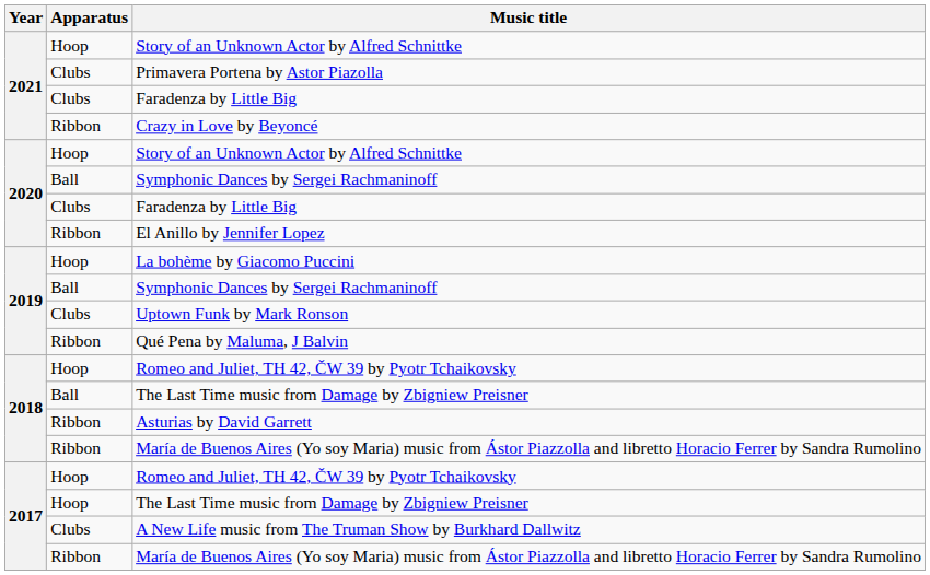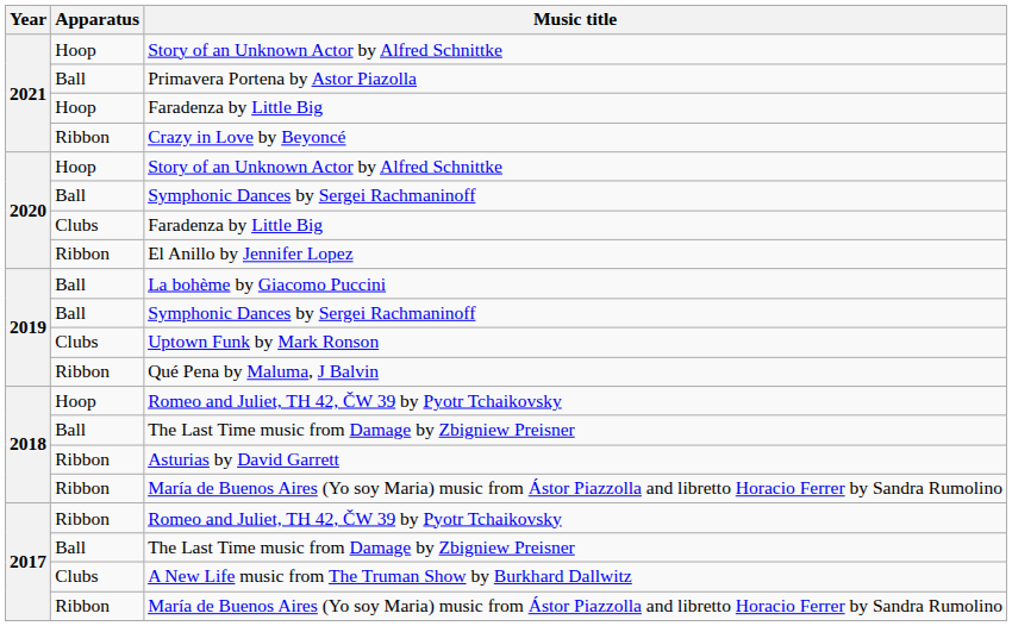Primavera Portena by Astor Piazolla | Apparatus: Clubs -> Ball
2021 / Faradenza by Little Big | Apparatus: Clubs -> Hoop
La bohème by Giacomo Puccini | Apparatus: Hoop -> Ball
2017 / Romeo and Juliet, TH 42, ČW 39 by Pyotr Tchaikovsky | Apparatus: Hoop -> Ribbon
2017 / The Last Time music from Damage by Zbigniew Preisner | Apparatus: Hoop -> Ball
